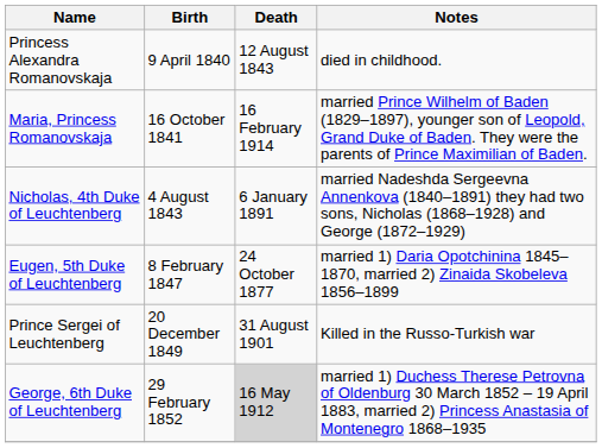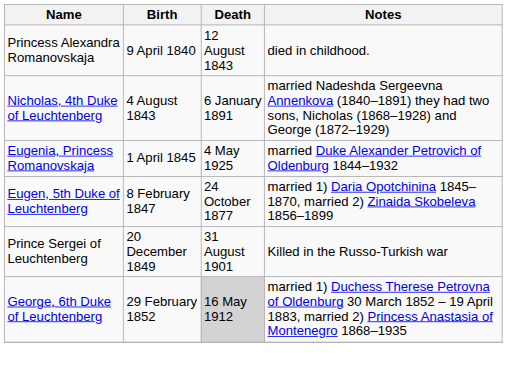- row: Maria, Princess Romanovskaja | 16 October 1841 | 16 February 1914 | married Prince Wilhelm of Baden (1829–1897), younger son of Leopold, Grand Duke of Baden. They were the parents of Prince Maximilian of Baden.
+ row: Eugenia, Princess Romanovskaja | 1 April 1845 | 4 May 1925 | married Duke Alexander Petrovich of Oldenburg 1844–1932
